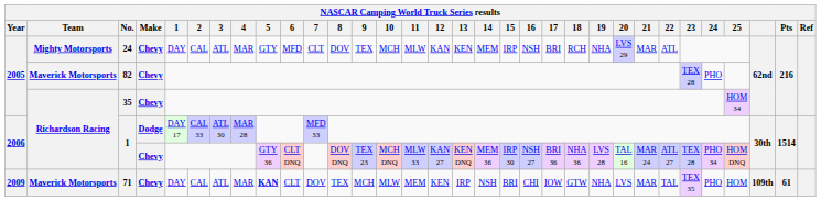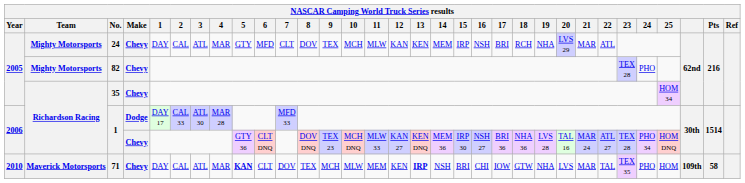82 | Team: Maverick Motorsports -> Mighty Motorsports
71 | Year: 2009 -> 2010
71 | 13: normal -> bold
71 | Pts: 61 -> 58
